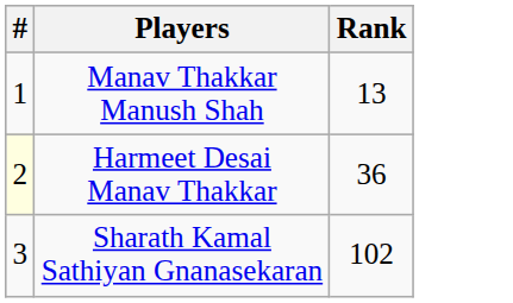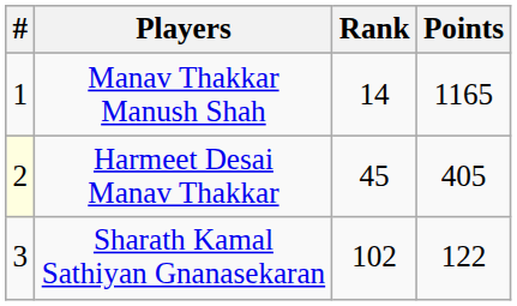+ column: Points | 1165 | 405 | 122
Manav Thakkar Manush Shah | Rank: 13 -> 14
Harmeet Desai Manav Thakkar | Rank: 36 -> 45
